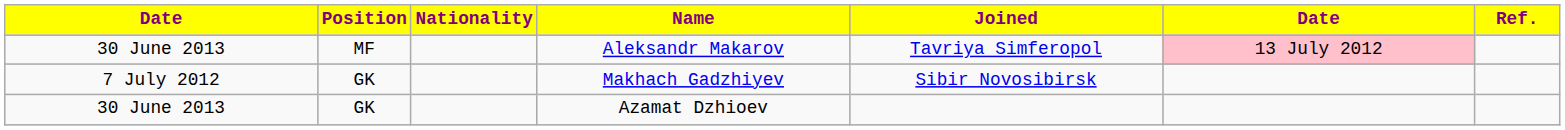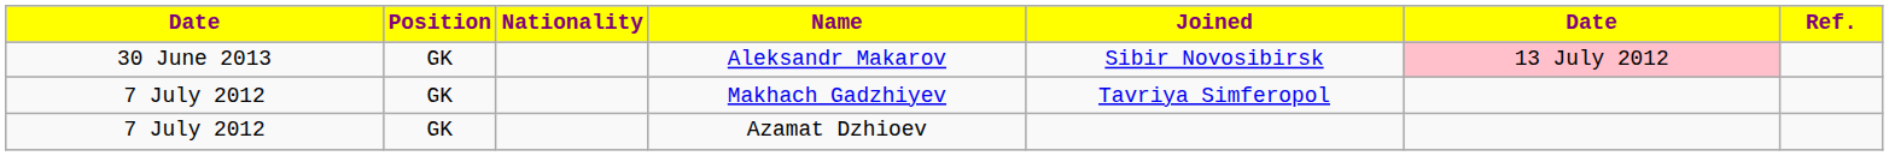Aleksandr Makarov | Position: MF -> GK
Aleksandr Makarov | Joined: Tavriya Simferopol -> Sibir Novosibirsk
Makhach Gadzhiyev | Joined: Sibir Novosibirsk -> Tavriya Simferopol
Azamat Dzhioev | column 1: 30 June 2013 -> 7 July 2012
